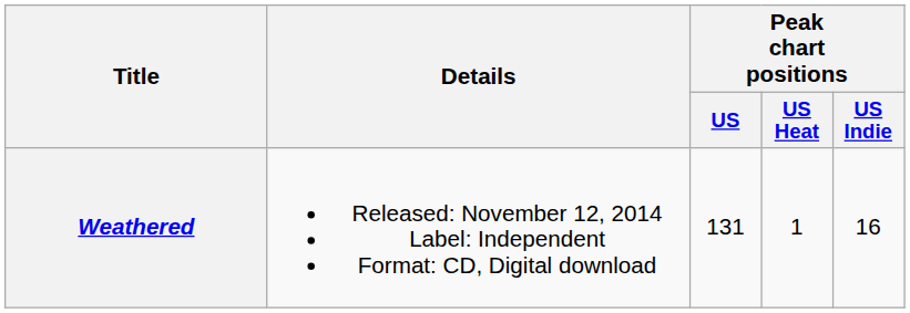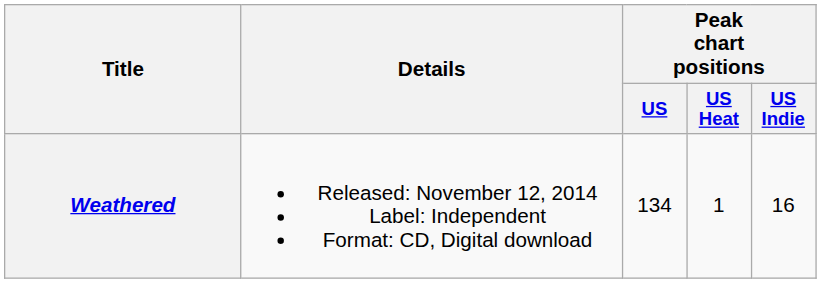Weathered | Peak chart positions / US: 131 -> 134
